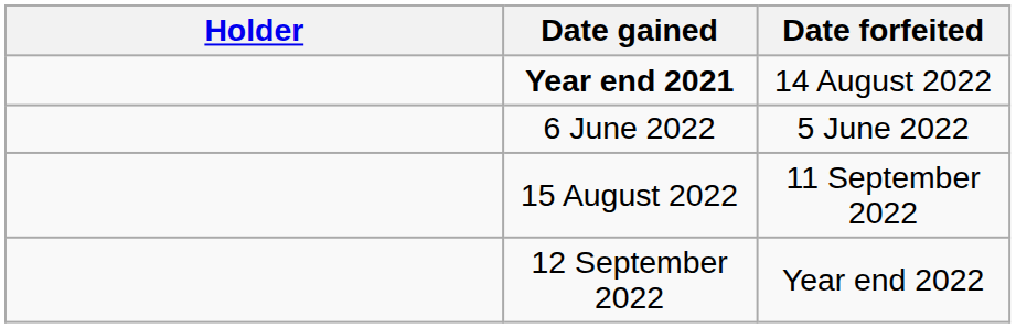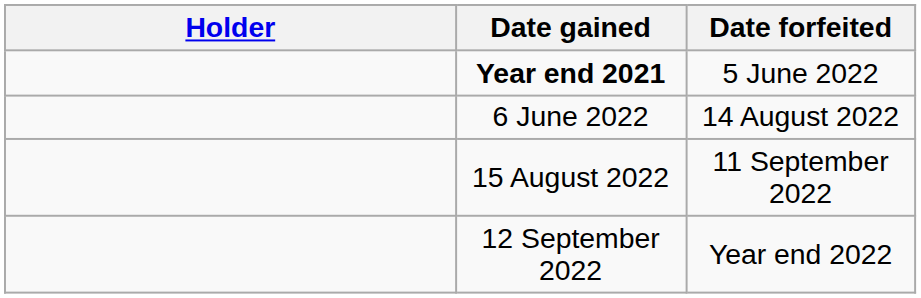Year end 2021 | Date forfeited: 14 August 2022 -> 5 June 2022
6 June 2022 | Date forfeited: 5 June 2022 -> 14 August 2022
